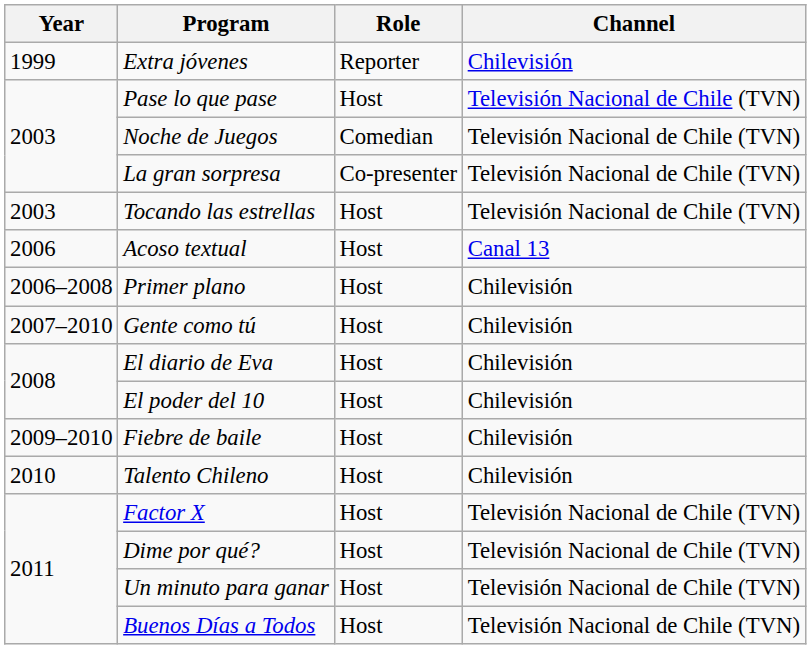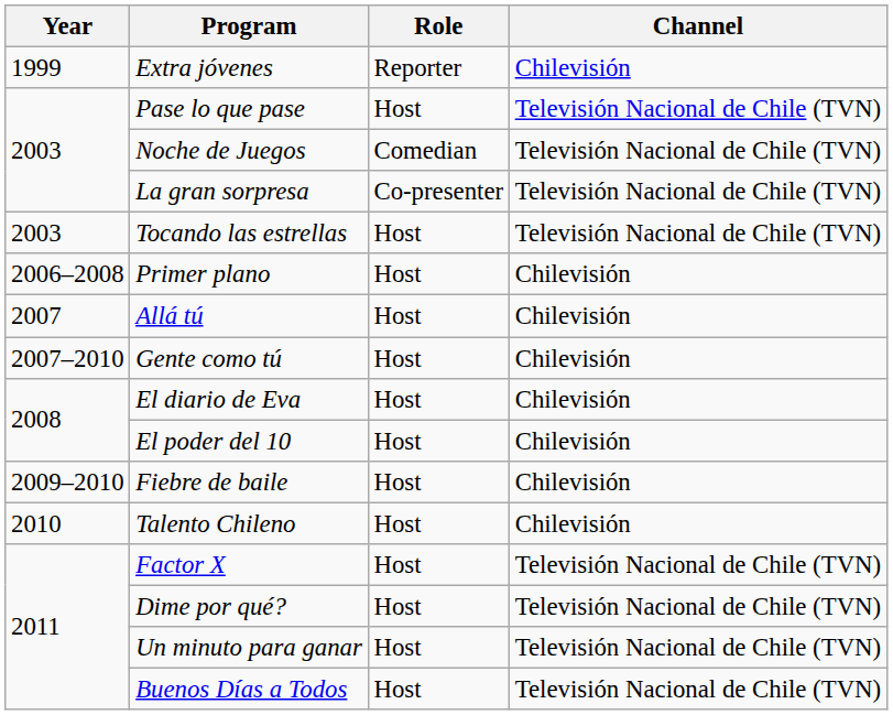- row: 2006 | Acoso textual | Host | Canal 13
+ row: 2007 | Allá tú | Host | Chilevisión
